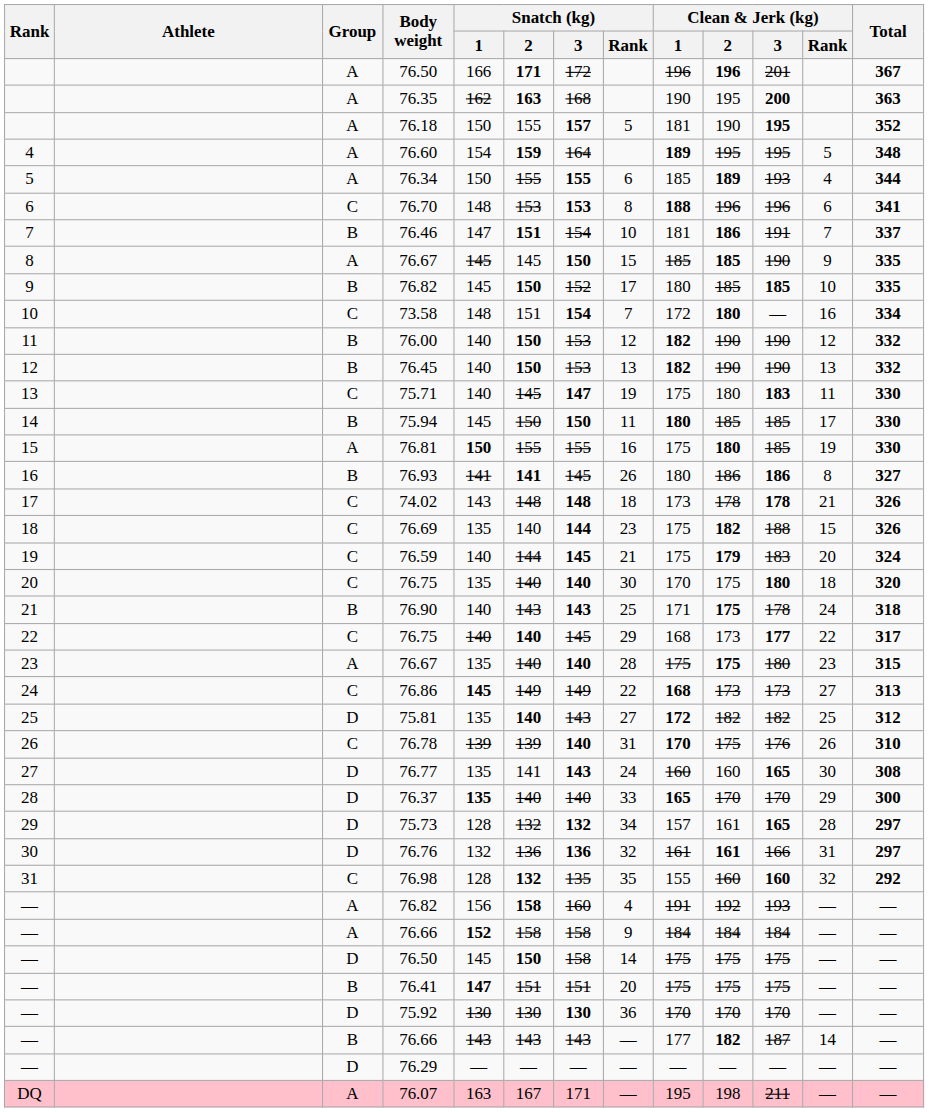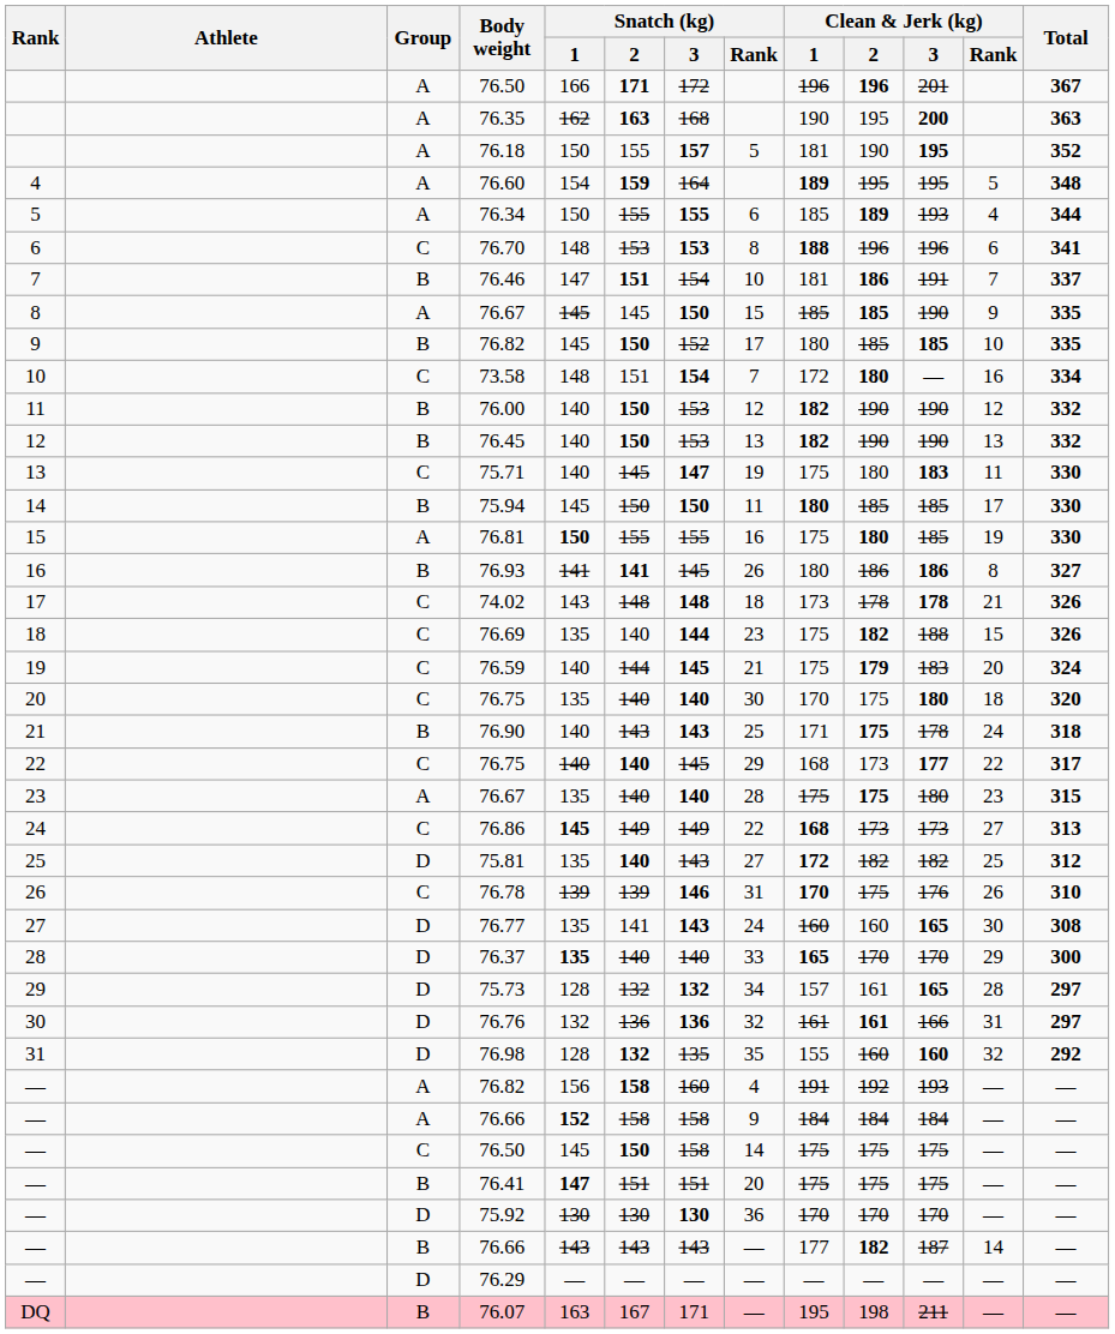76.78 | Snatch (kg) / 3: 140 -> 146
76.98 | Group: C -> D
— / 76.50 | Group: D -> C
76.07 | Group: A -> B
